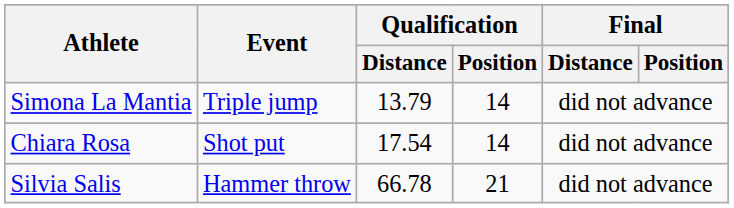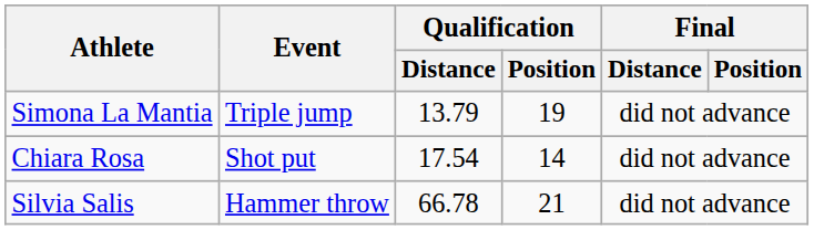Simona La Mantia | Qualification / Position: 14 -> 19
